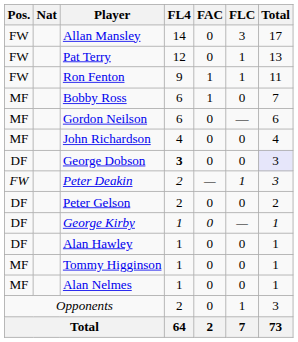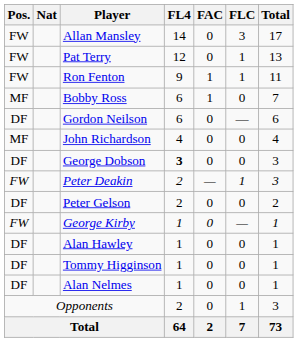Gordon Neilson | Pos.: MF -> DF
George Dobson | Total: lavender background -> no background
George Kirby | Pos.: DF -> FW
Tommy Higginson | Pos.: MF -> DF
Alan Nelmes | Pos.: MF -> DF
